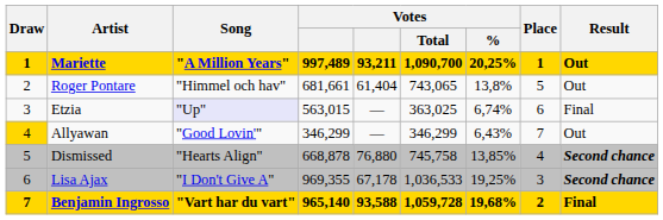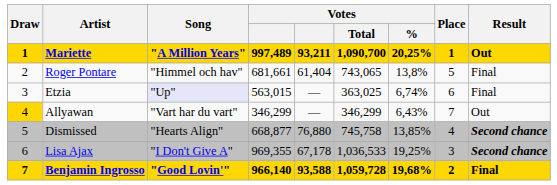Roger Pontare | Result: Out -> Final
Allyawan | Song: "Good Lovin'" -> "Vart har du vart"
Dismissed | column 4: 668,878 -> 668,877
Benjamin Ingrosso | Song: "Vart har du vart" -> "Good Lovin'"
Benjamin Ingrosso | column 4: 965,140 -> 966,140
